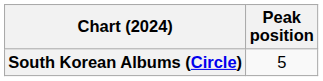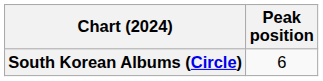South Korean Albums (Circle) | Peak position: 5 -> 6
